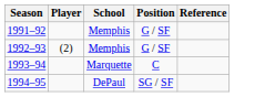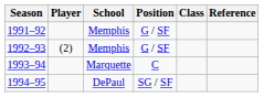+ column: Class
